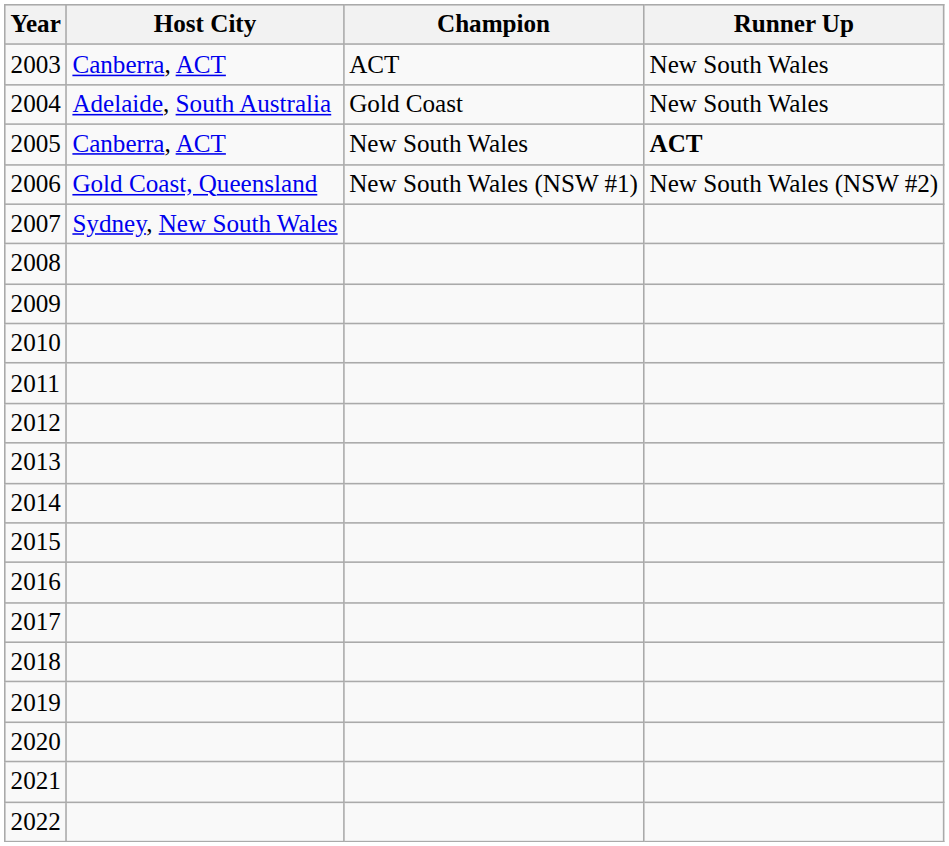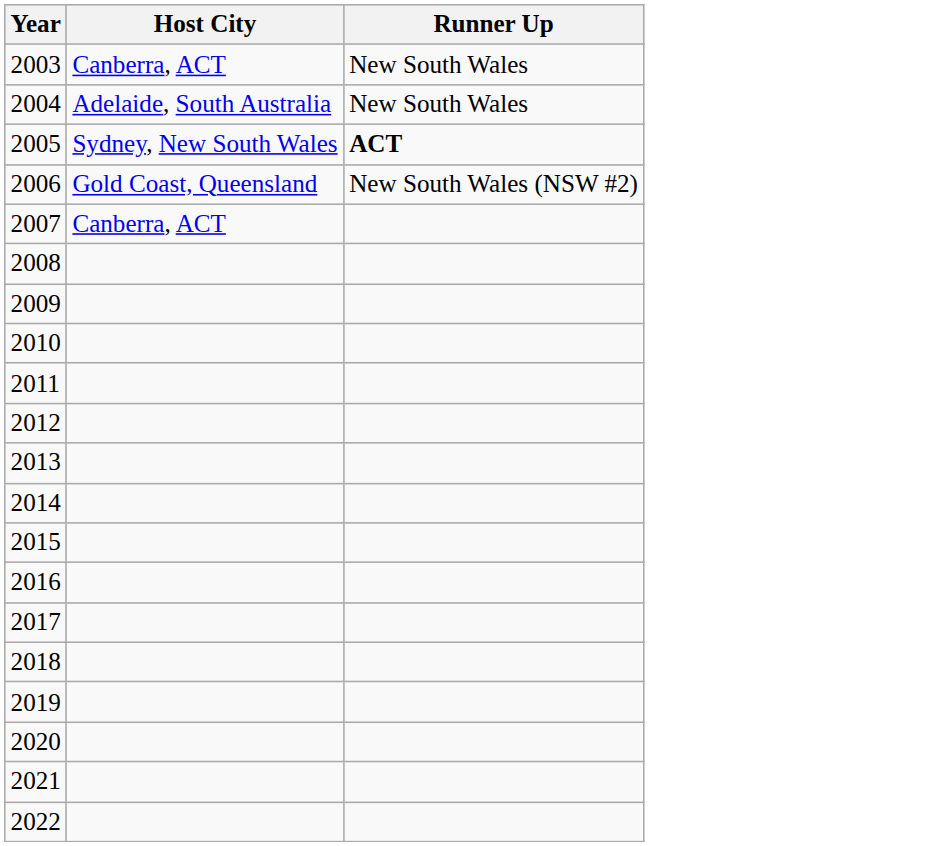- column: Champion | ACT | Gold Coast | New South Wales | New South Wales (NSW #1)
2005 | Host City: Canberra, ACT -> Sydney, New South Wales
2007 | Host City: Sydney, New South Wales -> Canberra, ACT
